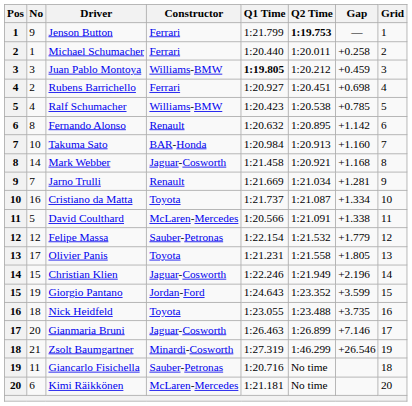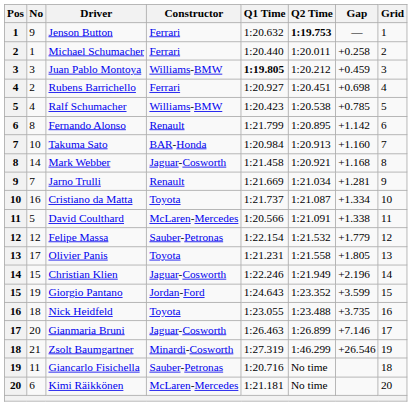Jenson Button | Q1 Time: 1:21.799 -> 1:20.632
Fernando Alonso | Q1 Time: 1:20.632 -> 1:21.799
